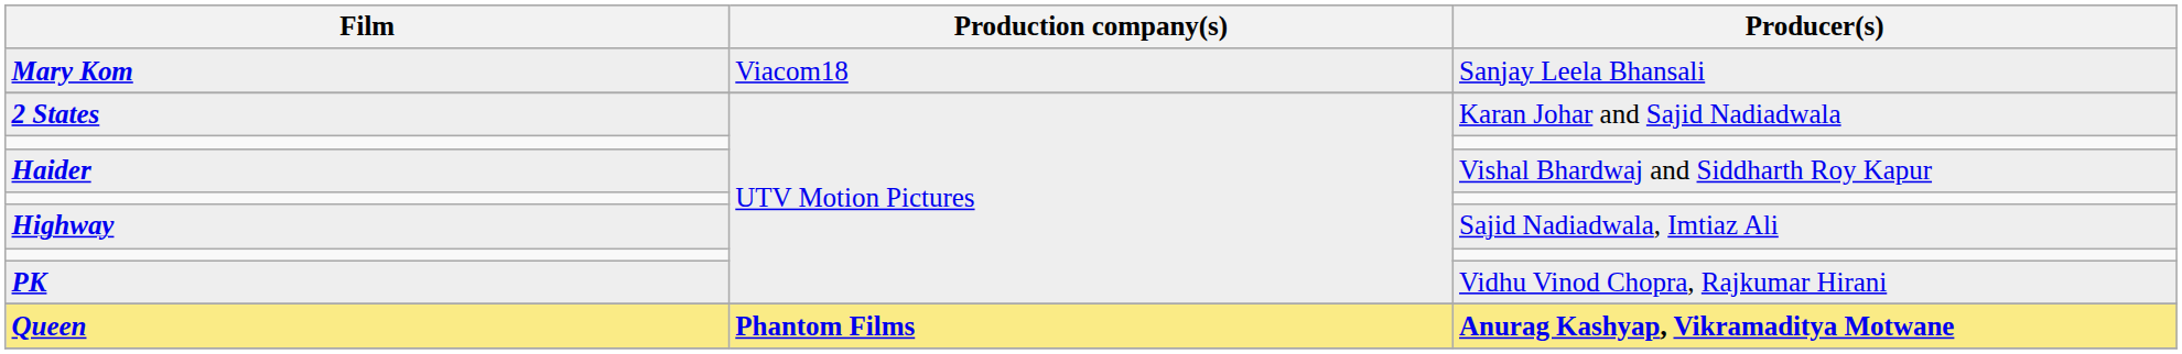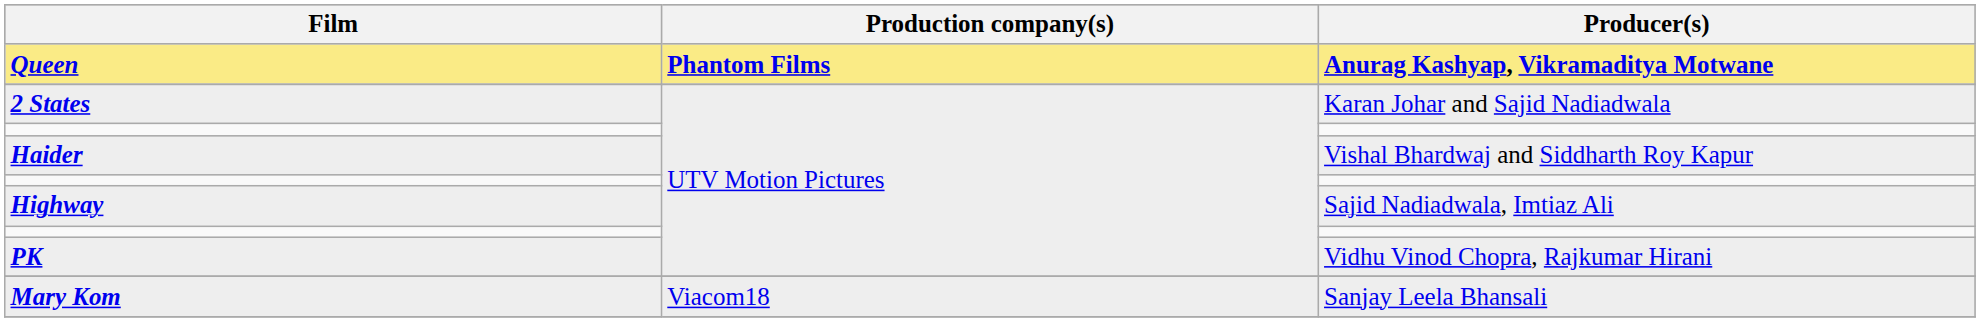rows swapped: Queen <-> Mary Kom
